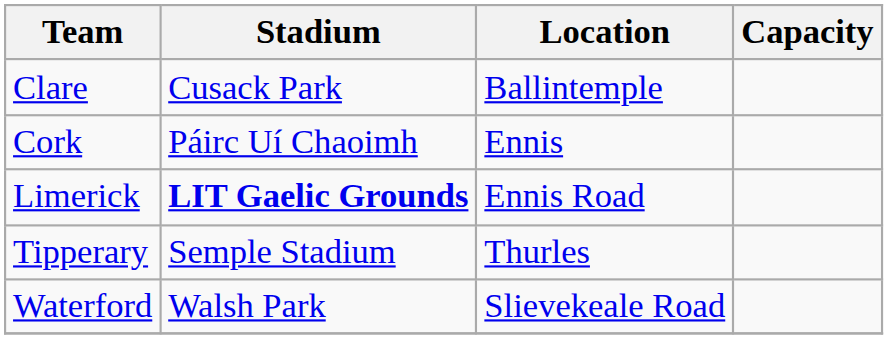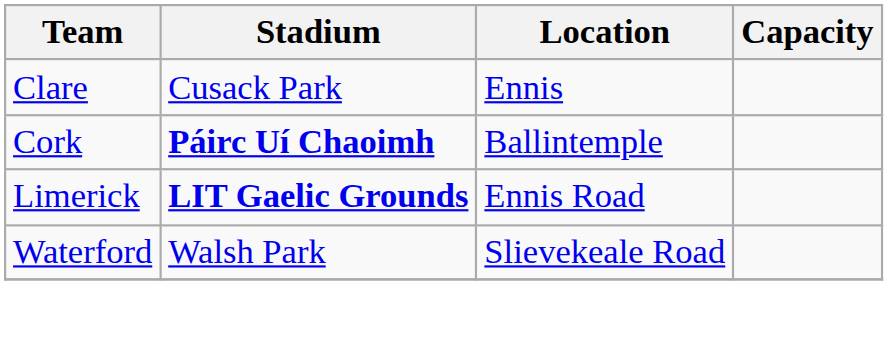Clare | Location: Ballintemple -> Ennis
Cork | Stadium: normal -> bold
Cork | Location: Ennis -> Ballintemple
- row: Tipperary | Semple Stadium | Thurles
